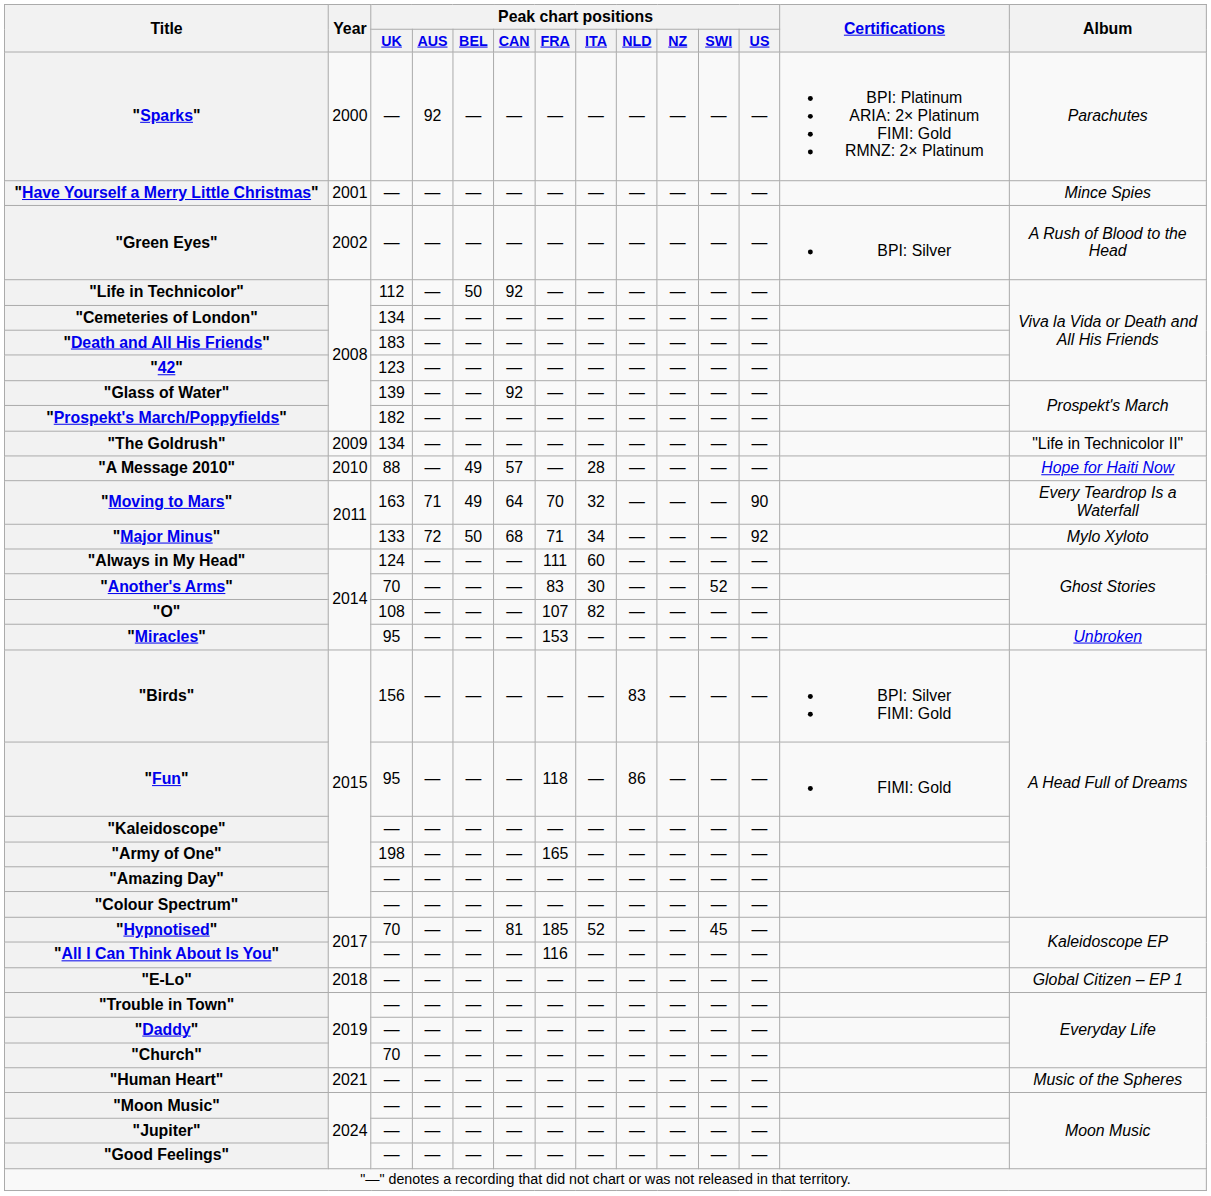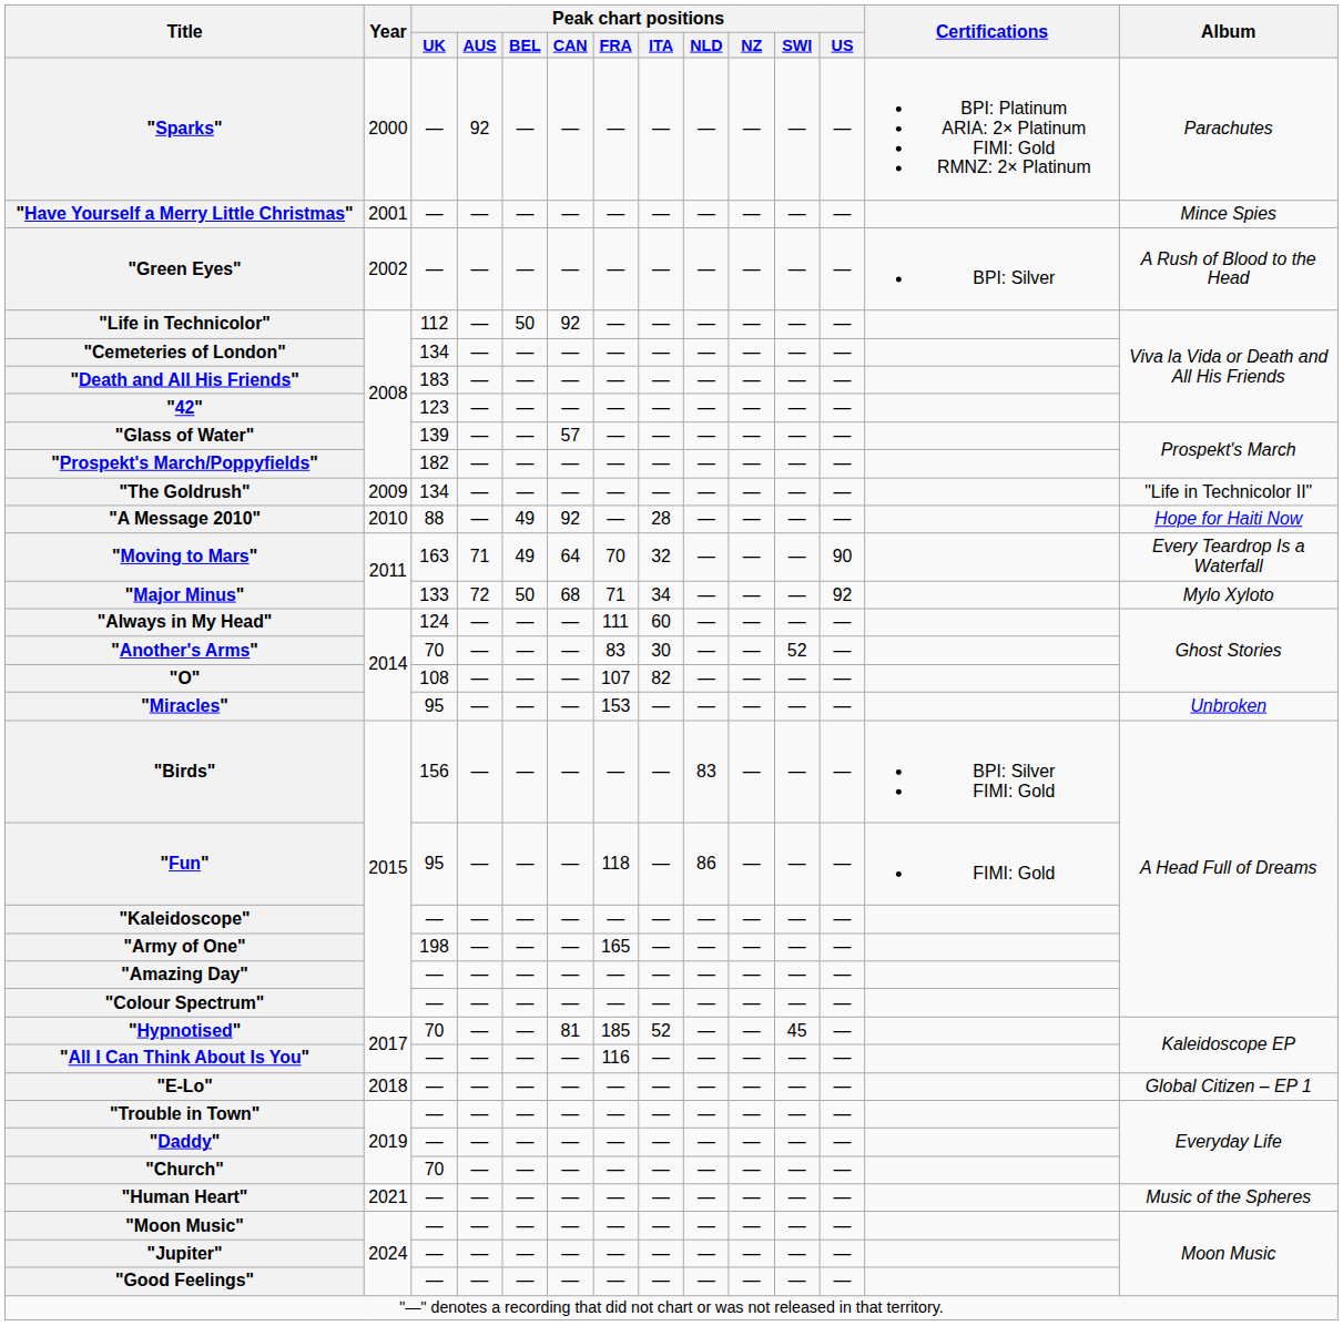"Glass of Water" | Peak chart positions / CAN: 92 -> 57
"A Message 2010" | Peak chart positions / CAN: 57 -> 92
